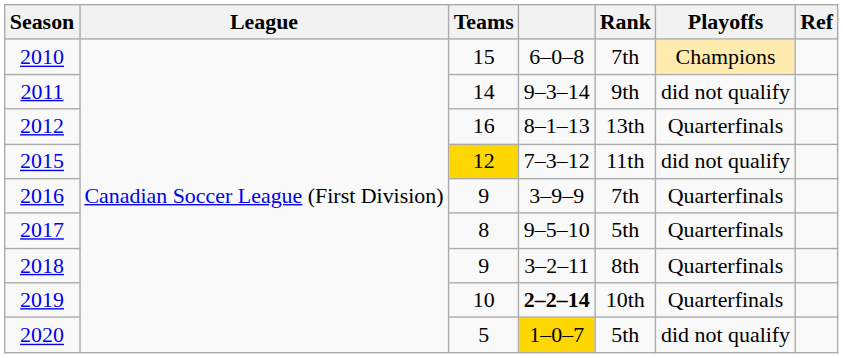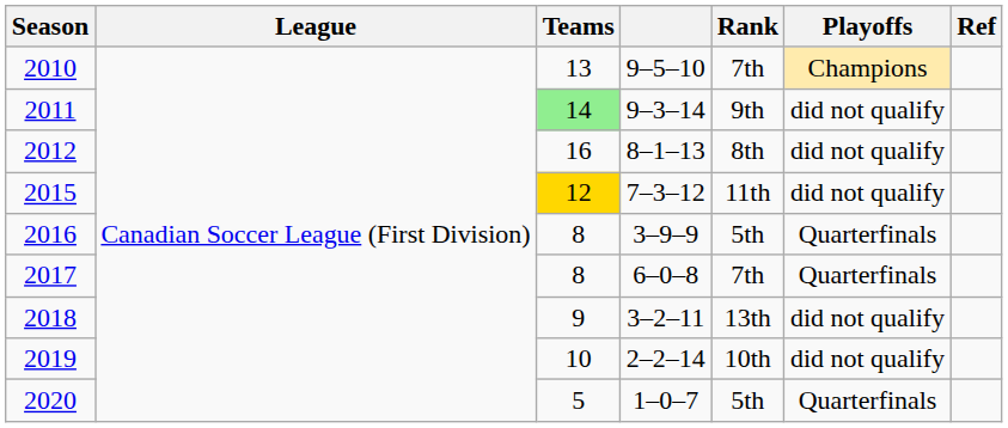2010 | Teams: 15 -> 13
2010 | column 4: 6–0–8 -> 9–5–10
2011 | Teams: no background -> lightgreen background
2012 | Rank: 13th -> 8th
2012 | Playoffs: Quarterfinals -> did not qualify
2016 | Teams: 9 -> 8
2016 | Rank: 7th -> 5th
2017 | column 4: 9–5–10 -> 6–0–8
2017 | Rank: 5th -> 7th
2018 | Rank: 8th -> 13th
2018 | Playoffs: Quarterfinals -> did not qualify
2019 | column 4: bold -> normal
2019 | Playoffs: Quarterfinals -> did not qualify
2020 | column 4: gold background -> no background
2020 | Playoffs: did not qualify -> Quarterfinals
